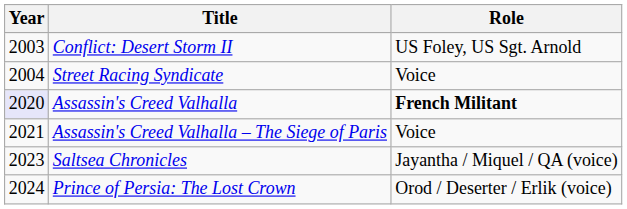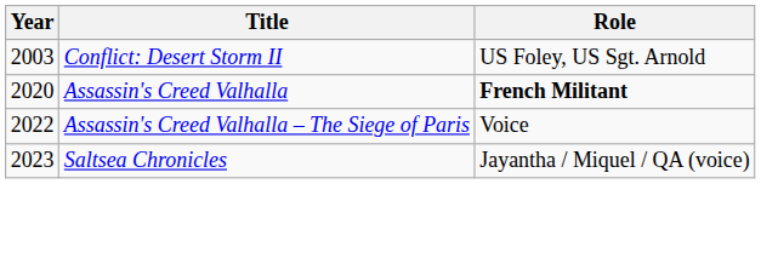- row: 2004 | Street Racing Syndicate | Voice
Assassin's Creed Valhalla | Year: lavender background -> no background
Assassin's Creed Valhalla – The Siege of Paris | Year: 2021 -> 2022
- row: 2024 | Prince of Persia: The Lost Crown | Orod / Deserter / Erlik (voice)
